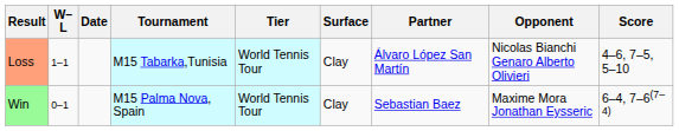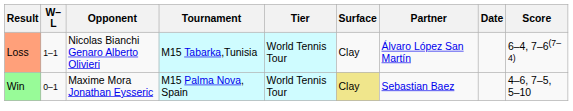columns swapped: Date <-> Opponent
Loss | Score: 4–6, 7–5, 5–10 -> 6–4, 7–6(7–4)
Win | Surface: no background -> khaki background
Win | Score: 6–4, 7–6(7–4) -> 4–6, 7–5, 5–10
